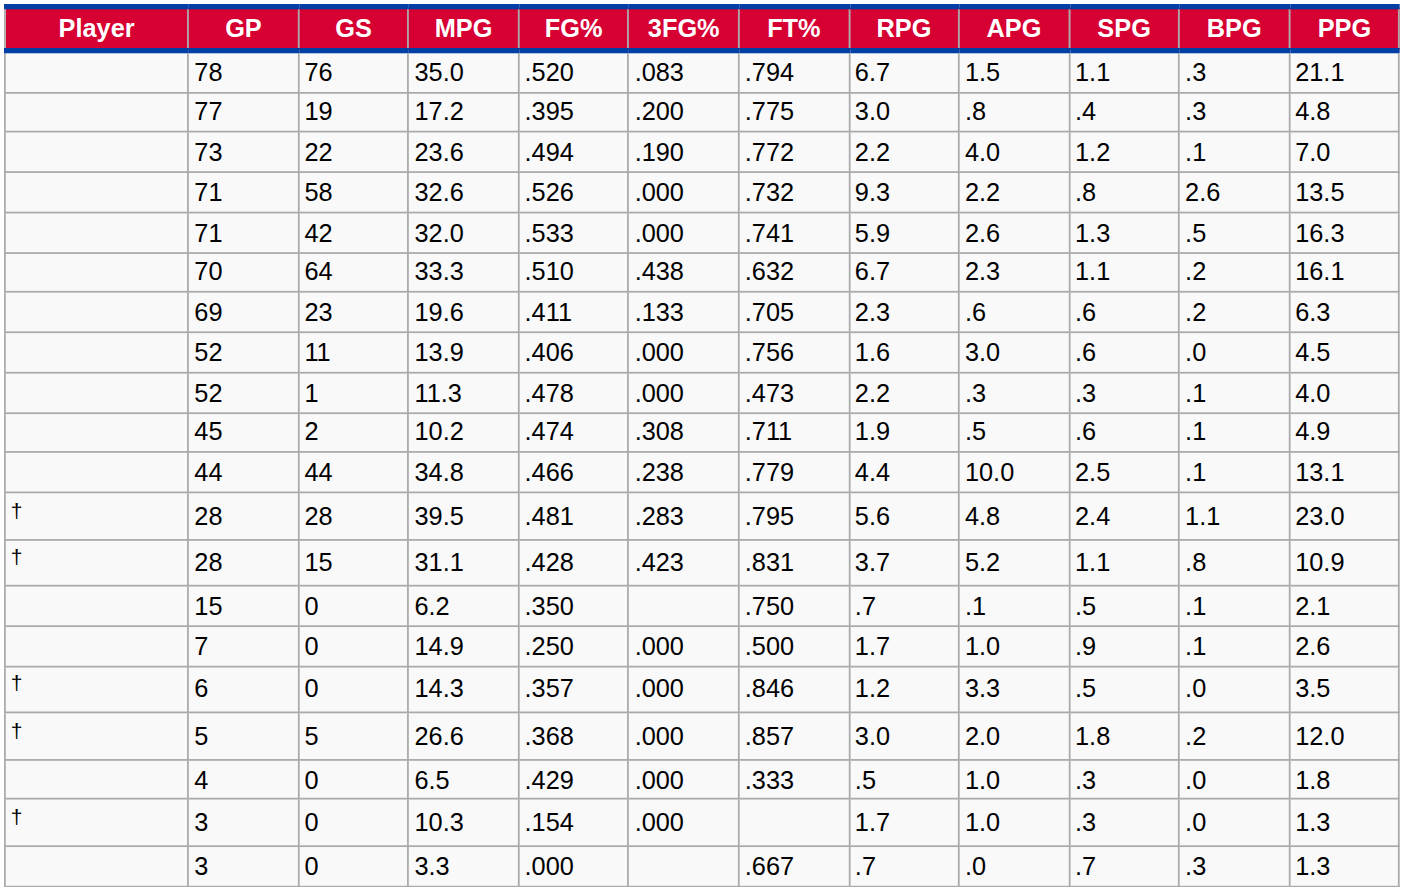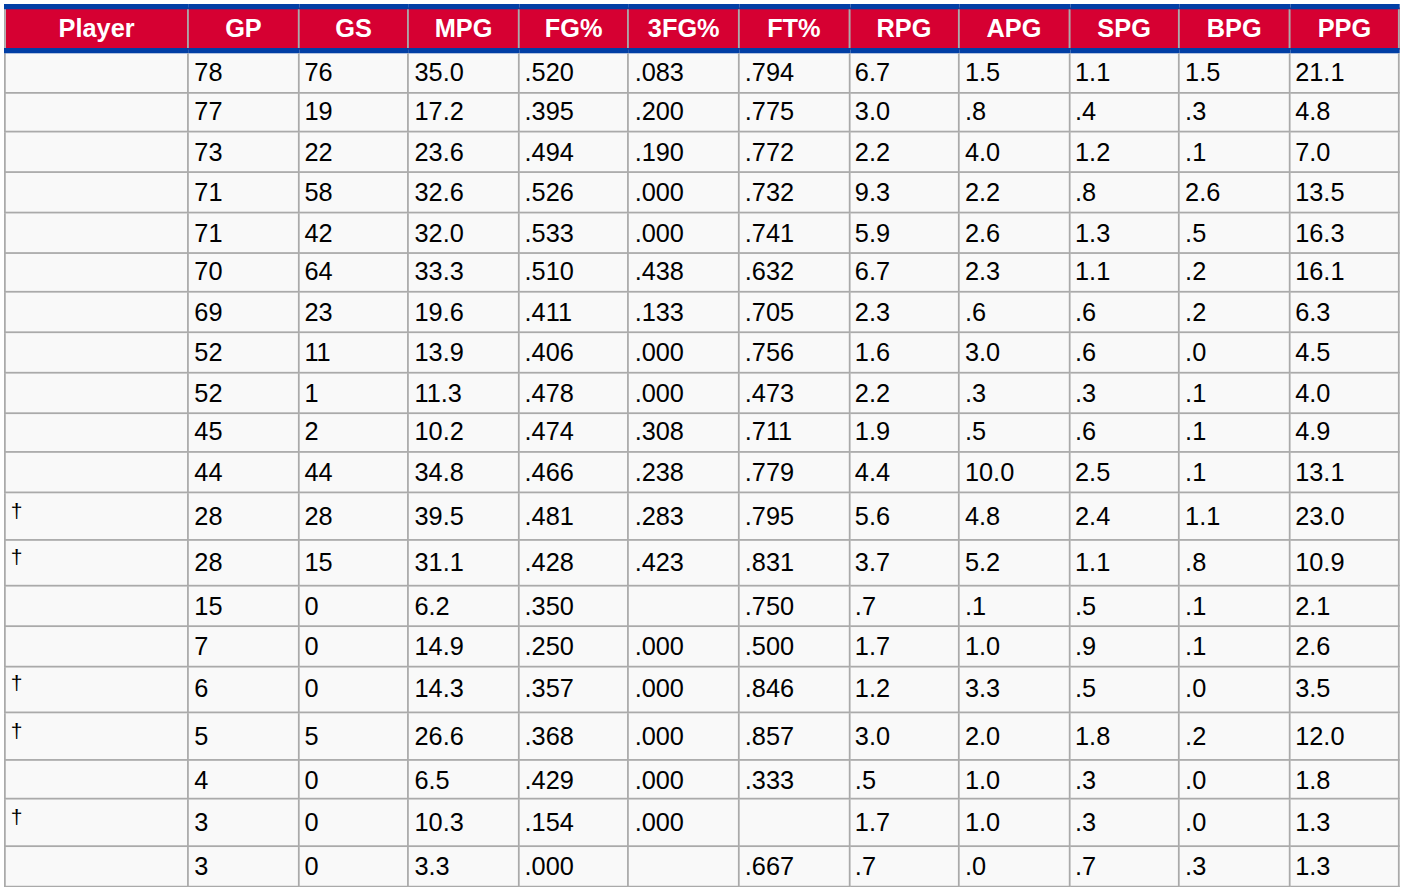35.0 | BPG: .3 -> 1.5
